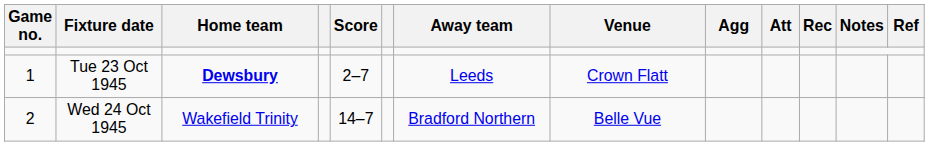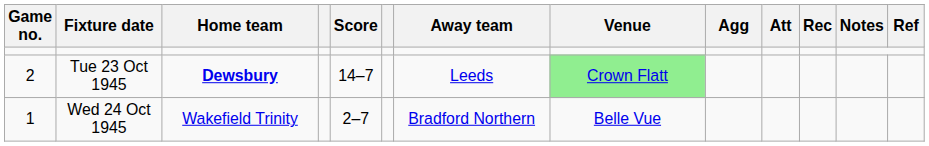Tue 23 Oct 1945 | Game no.: 1 -> 2
Tue 23 Oct 1945 | Score: 2–7 -> 14–7
Tue 23 Oct 1945 | Venue: no background -> lightgreen background
Wed 24 Oct 1945 | Game no.: 2 -> 1
Wed 24 Oct 1945 | Score: 14–7 -> 2–7
